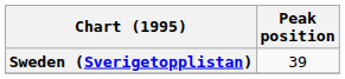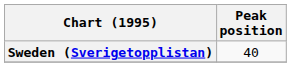Sweden (Sverigetopplistan) | Peak position: 39 -> 40
